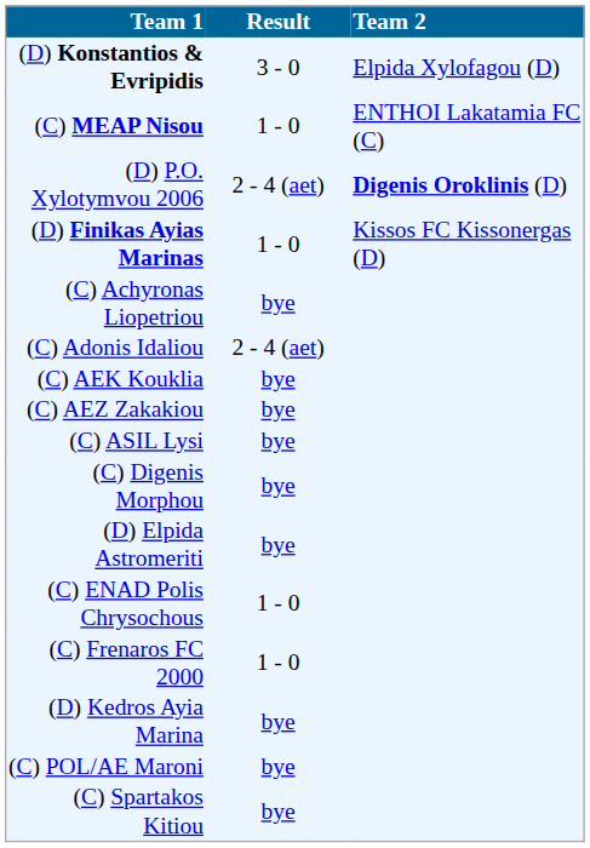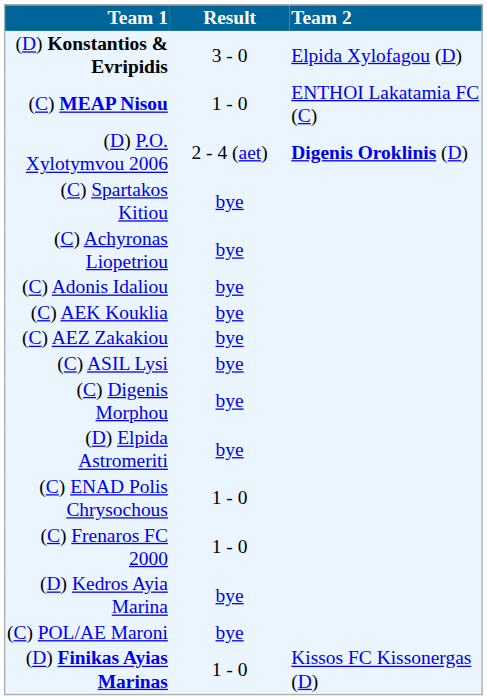rows swapped: (D) Finikas Ayias Marinas <-> (C) Spartakos Kitiou
(C) Adonis Idaliou | Result: 2 - 4 (aet) -> bye
